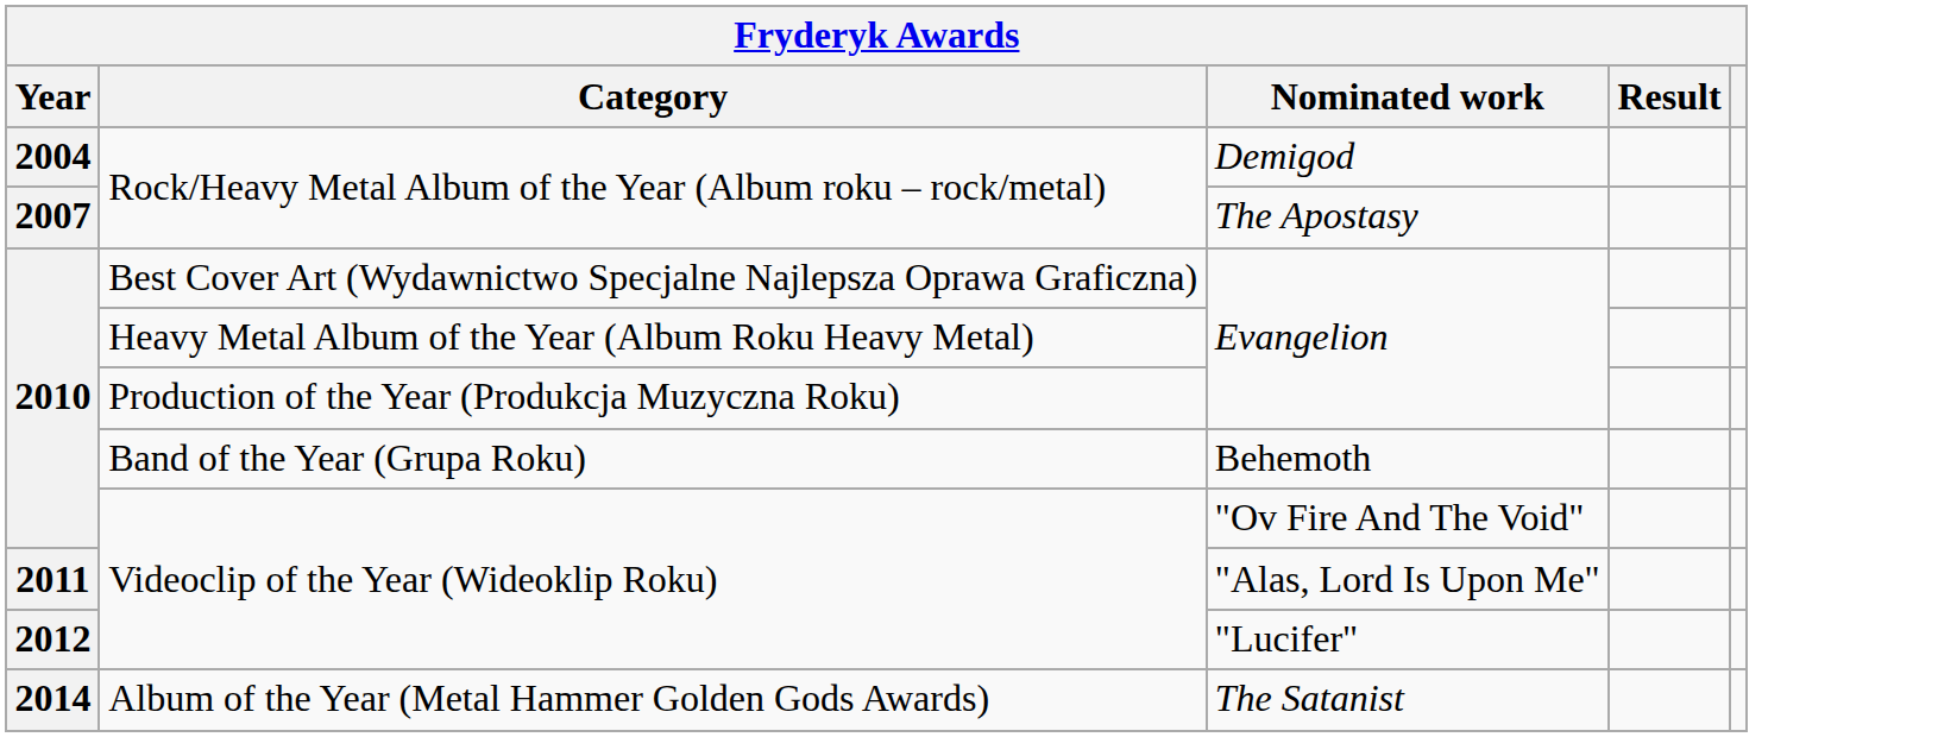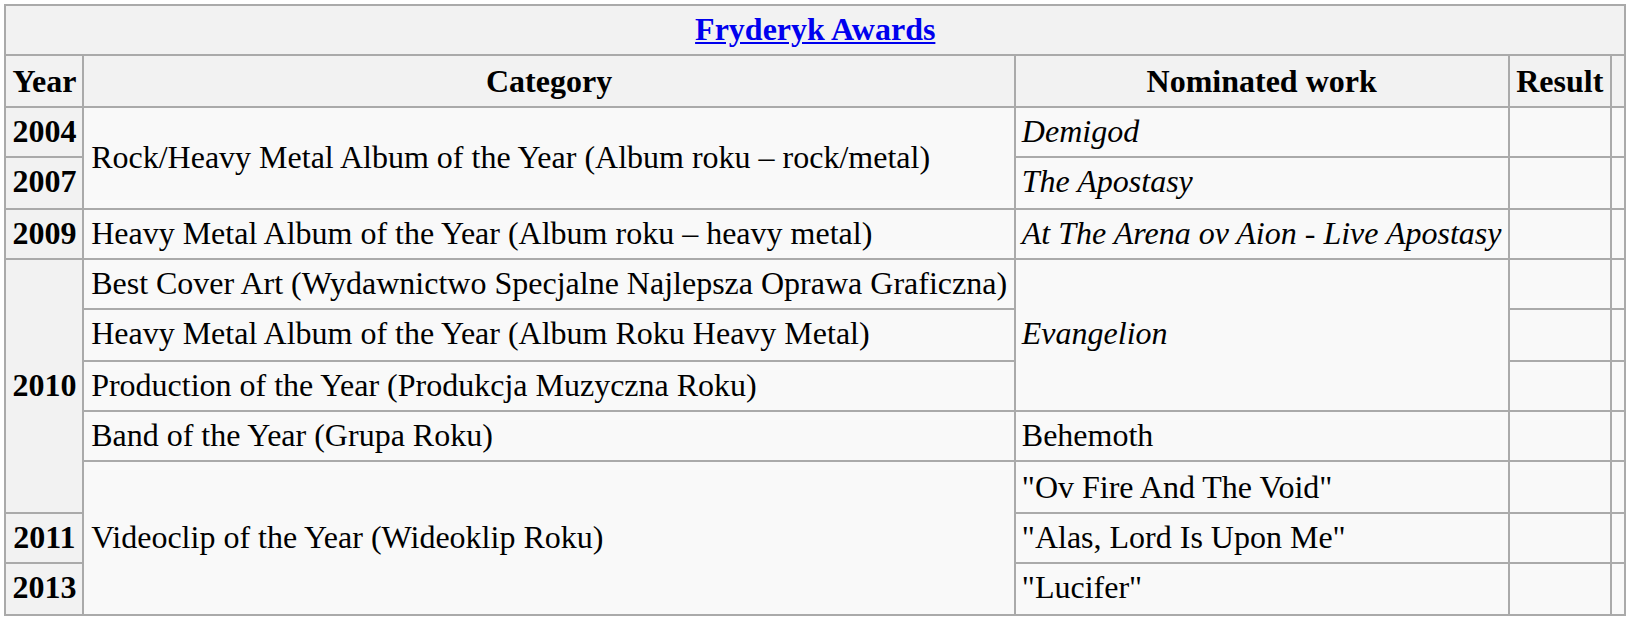+ row: 2009 | Heavy Metal Album of the Year (Album roku – heavy metal) | At The Arena ov Aion - Live Apostasy
"Lucifer" | Year: 2012 -> 2013
- row: 2014 | Album of the Year (Metal Hammer Golden Gods Awards) | The Satanist
